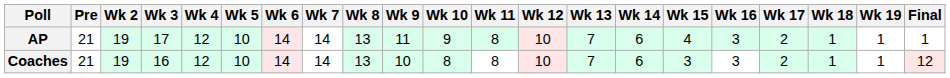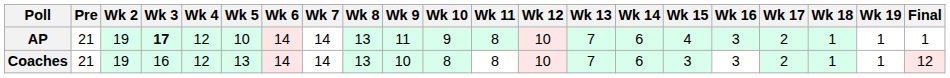AP | Wk 3: normal -> bold
Coaches | Wk 5: 10 -> 13
